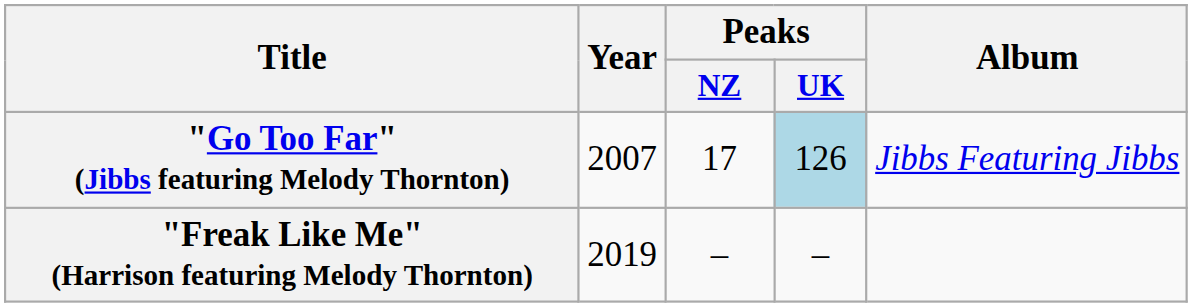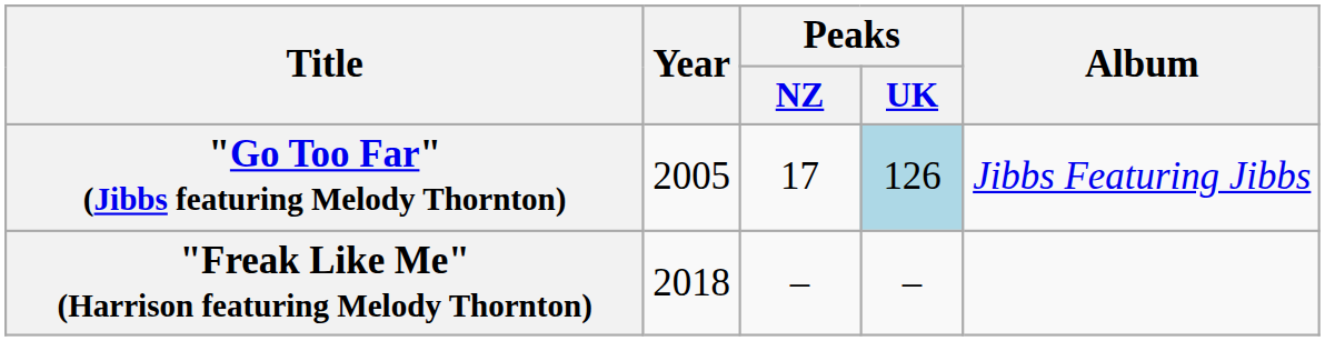"Go Too Far" (Jibbs featuring Melody Thornton) | Year: 2007 -> 2005
"Freak Like Me" (Harrison featuring Melody Thornton) | Year: 2019 -> 2018
